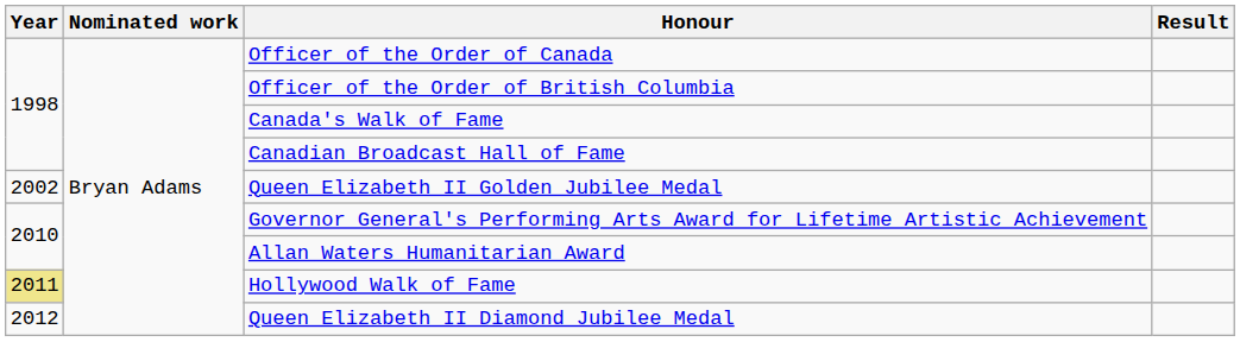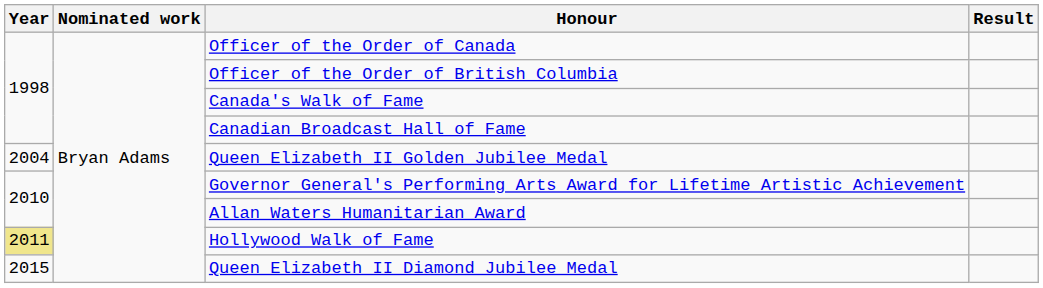Queen Elizabeth II Golden Jubilee Medal | Year: 2002 -> 2004
Queen Elizabeth II Diamond Jubilee Medal | Year: 2012 -> 2015
